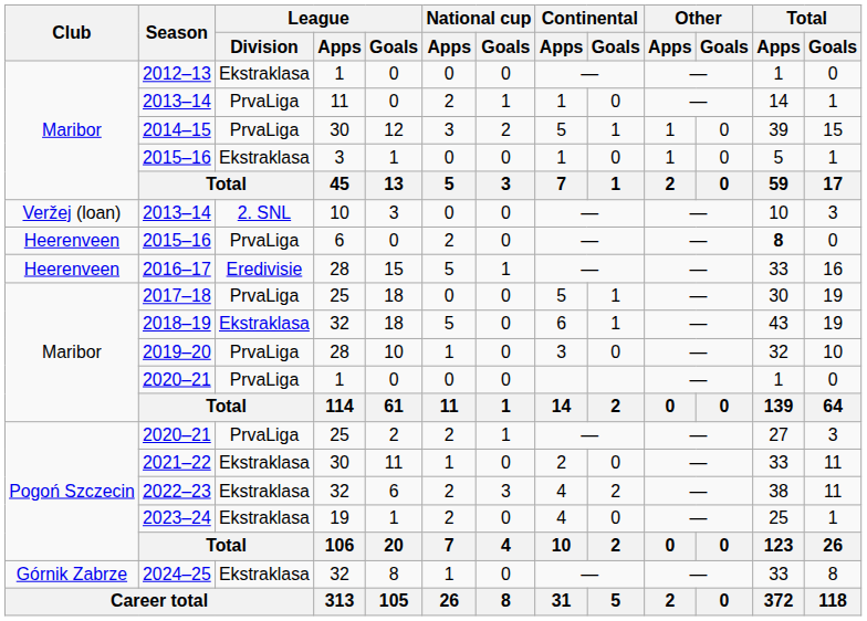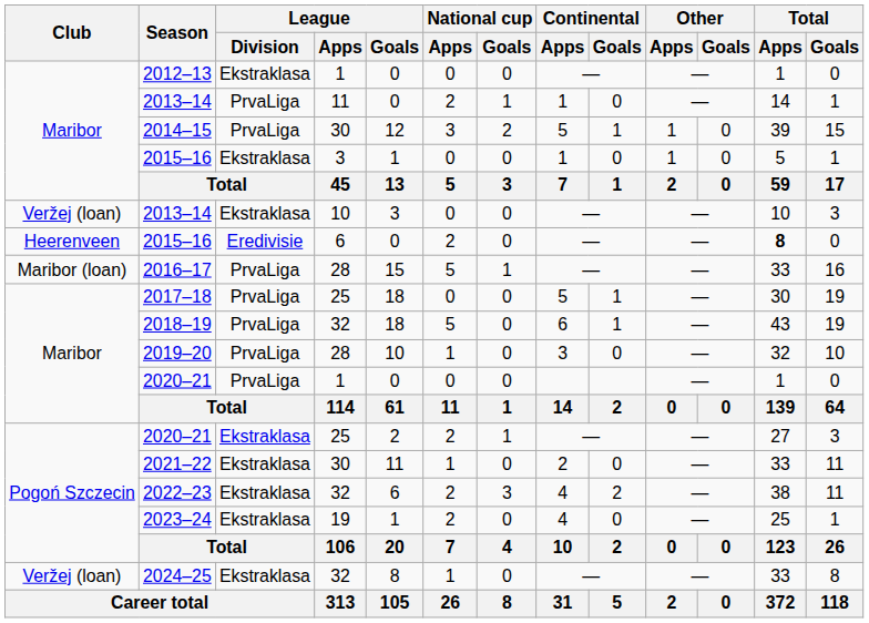2013–14 / 10 | League / Division: 2. SNL -> Ekstraklasa
2015–16 / 6 | League / Division: PrvaLiga -> Eredivisie
2016–17 | Club: Heerenveen -> Maribor (loan)
2016–17 | League / Division: Eredivisie -> PrvaLiga
2018–19 | League / Division: Ekstraklasa -> PrvaLiga
2020–21 / 25 | League / Division: PrvaLiga -> Ekstraklasa
2024–25 | Club: Górnik Zabrze -> Veržej (loan)
